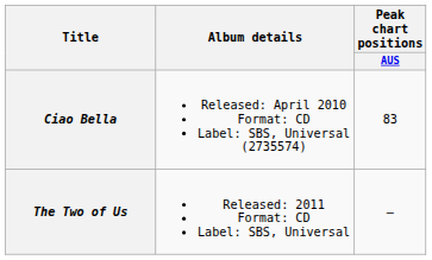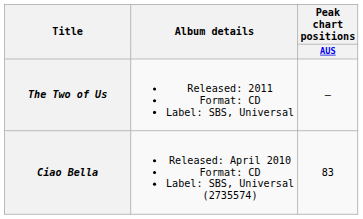rows swapped: Ciao Bella <-> The Two of Us
